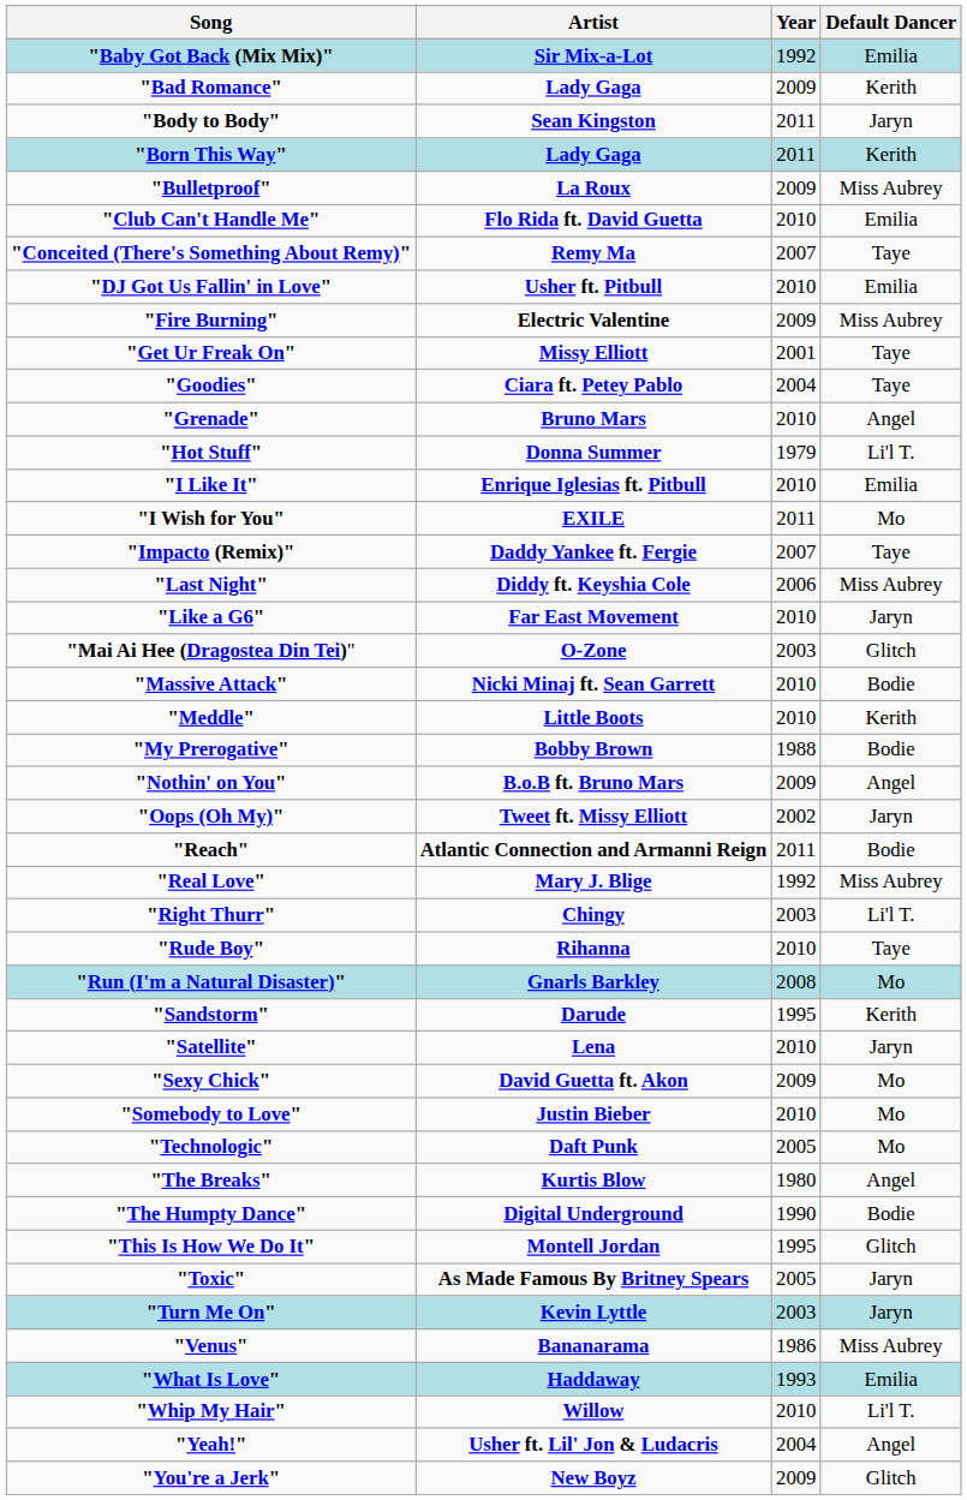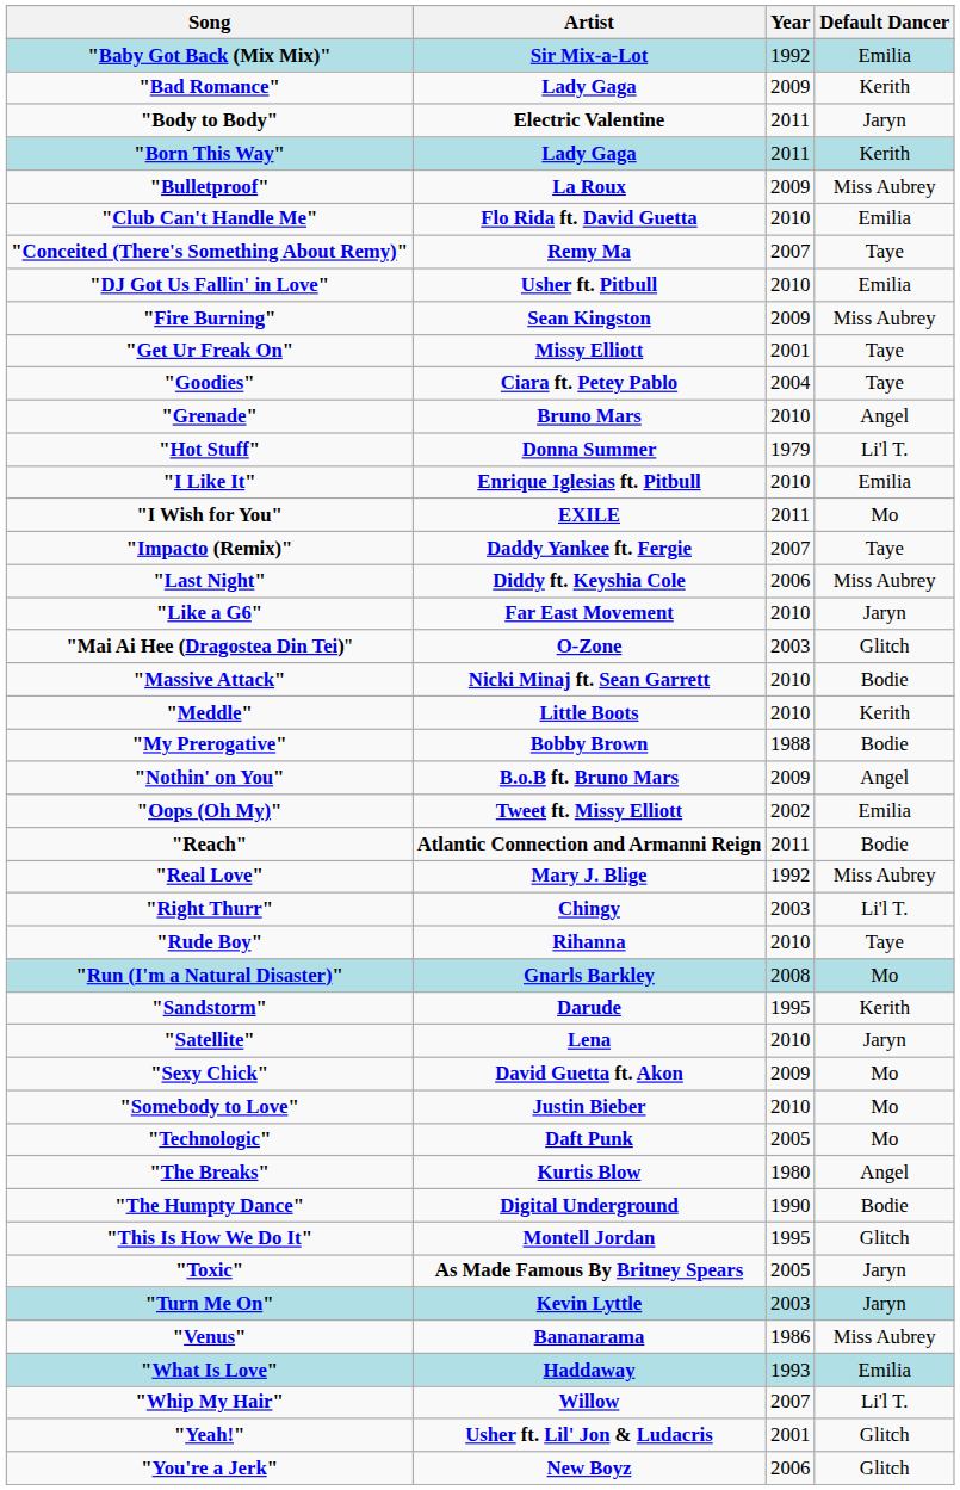"Body to Body" | Artist: Sean Kingston -> Electric Valentine
"Fire Burning" | Artist: Electric Valentine -> Sean Kingston
"Oops (Oh My)" | Default Dancer: Jaryn -> Emilia
"Whip My Hair" | Year: 2010 -> 2007
"Yeah!" | Year: 2004 -> 2001
"Yeah!" | Default Dancer: Angel -> Glitch
"You're a Jerk" | Year: 2009 -> 2006
